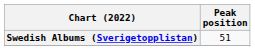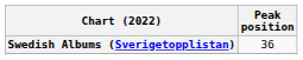Swedish Albums (Sverigetopplistan) | Peak position: 51 -> 36
